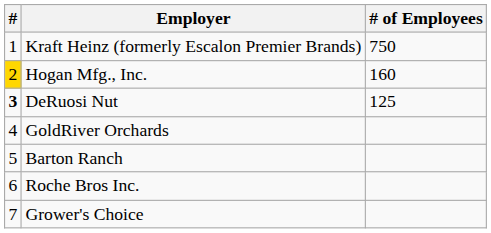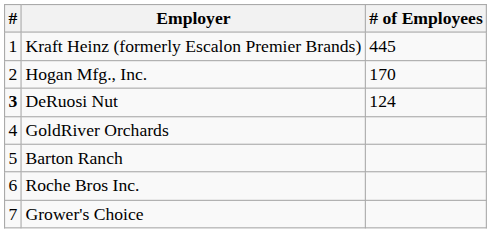Kraft Heinz (formerly Escalon Premier Brands) | # of Employees: 750 -> 445
Hogan Mfg., Inc. | #: gold background -> no background
Hogan Mfg., Inc. | # of Employees: 160 -> 170
DeRuosi Nut | # of Employees: 125 -> 124
